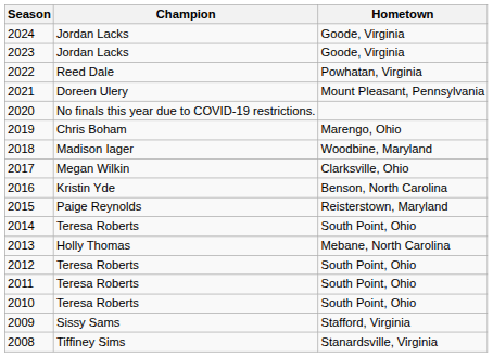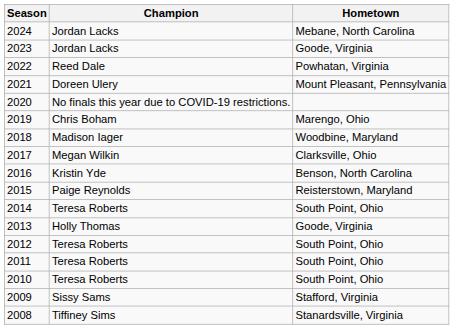2024 | Hometown: Goode, Virginia -> Mebane, North Carolina
2013 | Hometown: Mebane, North Carolina -> Goode, Virginia
